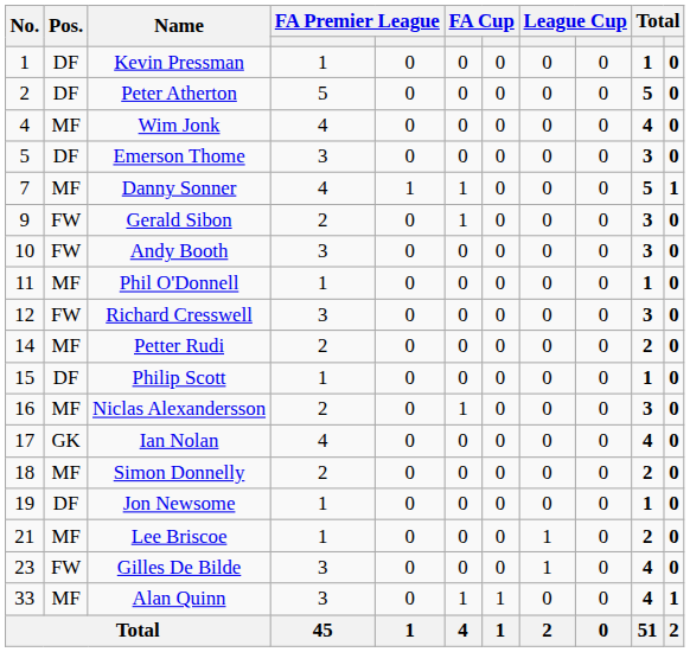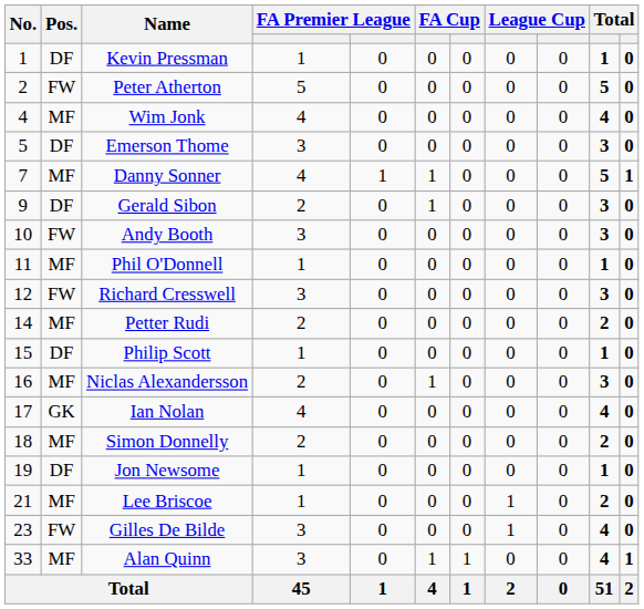Peter Atherton | Pos.: DF -> FW
Gerald Sibon | Pos.: FW -> DF
